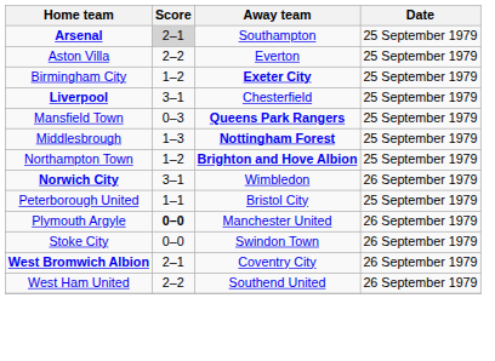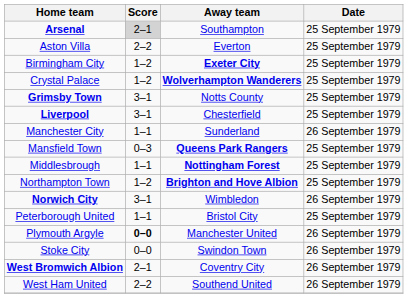+ row: Crystal Palace | 1–2 | Wolverhampton Wanderers | 25 September 1979
+ row: Grimsby Town | 3–1 | Notts County | 25 September 1979
+ row: Manchester City | 1–1 | Sunderland | 26 September 1979
Middlesbrough | Score: 1–3 -> 1–1
